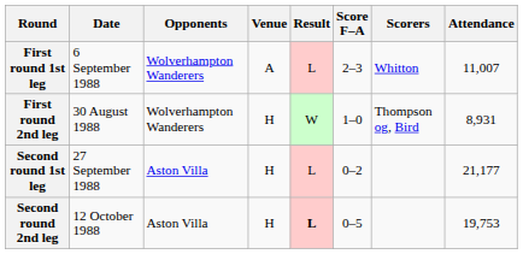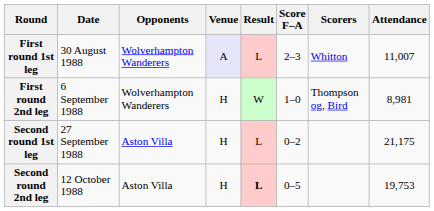First round 1st leg | Date: 6 September 1988 -> 30 August 1988
First round 1st leg | Venue: no background -> lavender background
First round 2nd leg | Date: 30 August 1988 -> 6 September 1988
First round 2nd leg | Attendance: 8,931 -> 8,981
Second round 1st leg | Attendance: 21,177 -> 21,175
